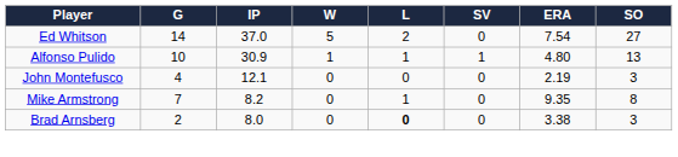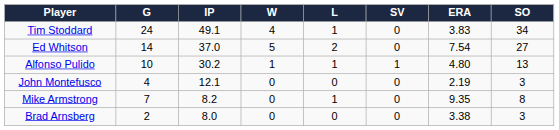+ row: Tim Stoddard | 24 | 49.1 | 4 | 1 | 0 | 3.83 | 34
Alfonso Pulido | IP: 30.9 -> 30.2
Brad Arnsberg | L: bold -> normal
